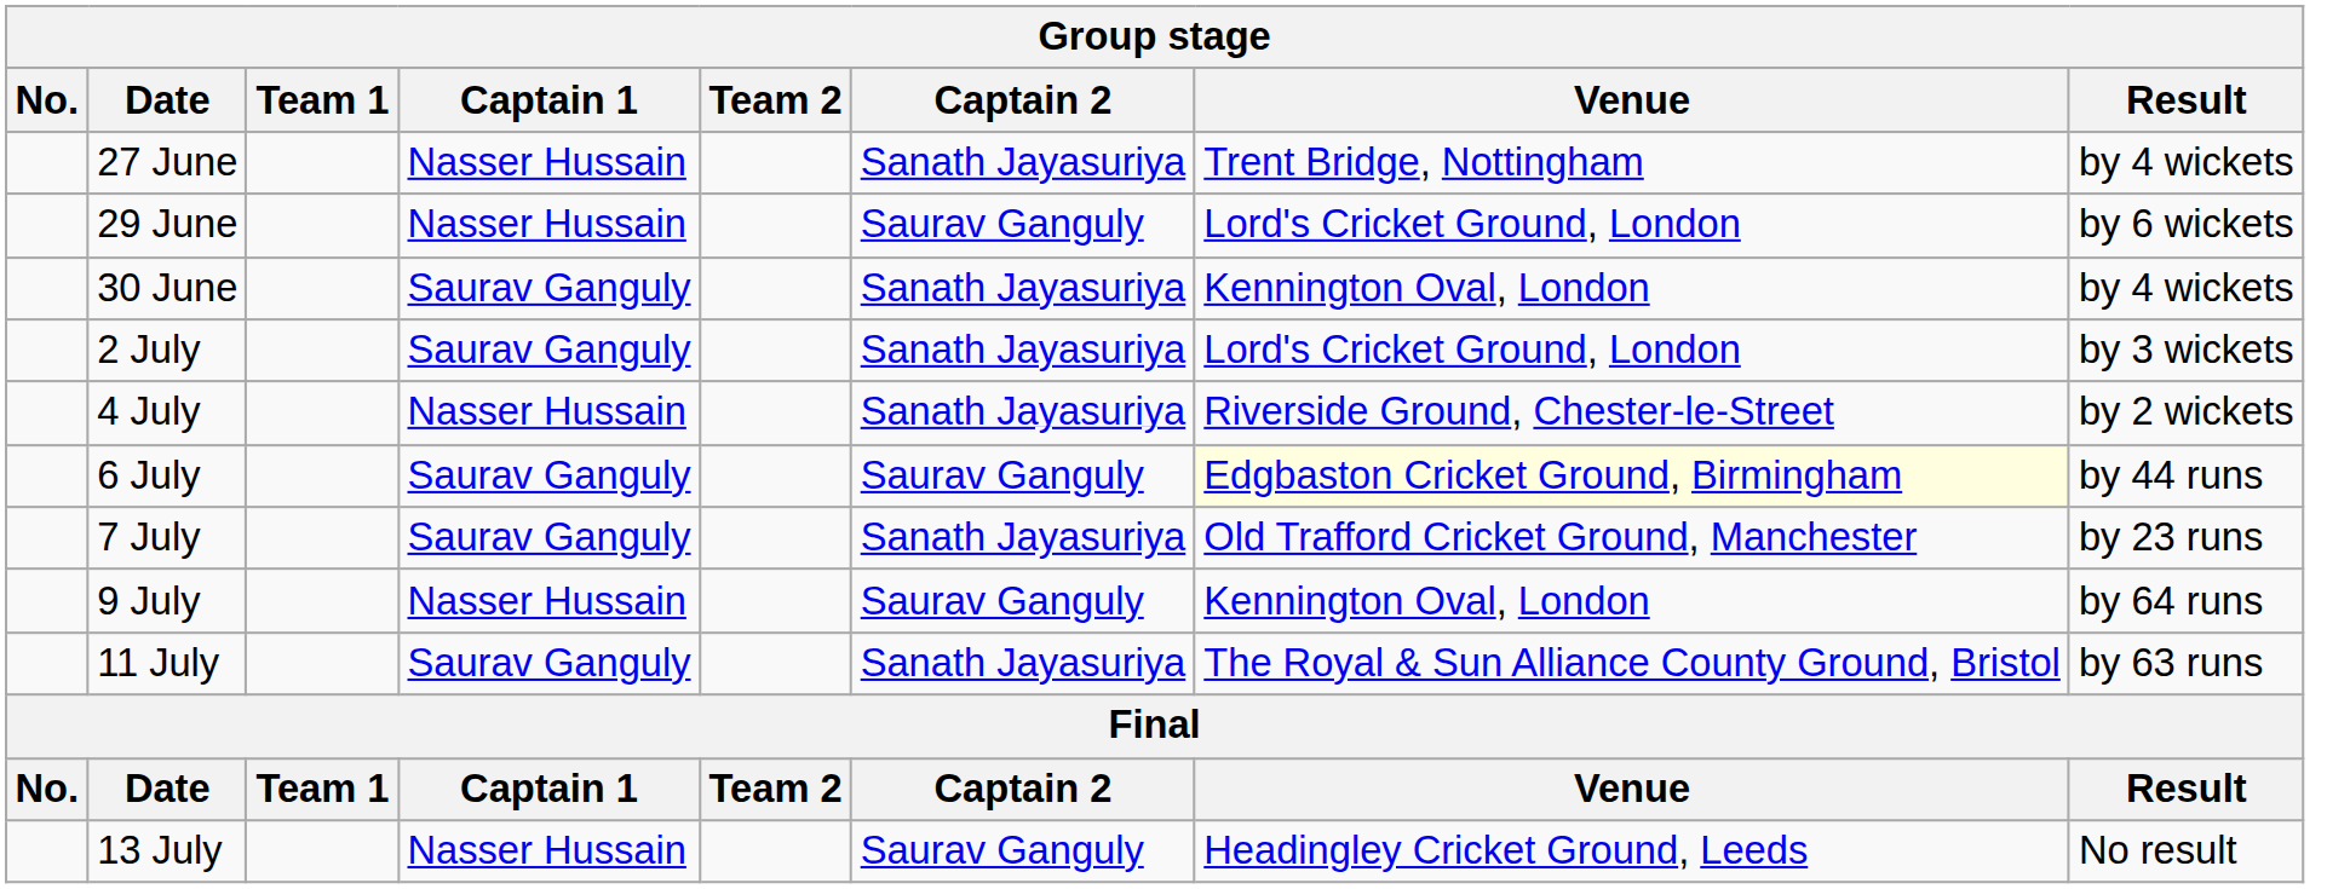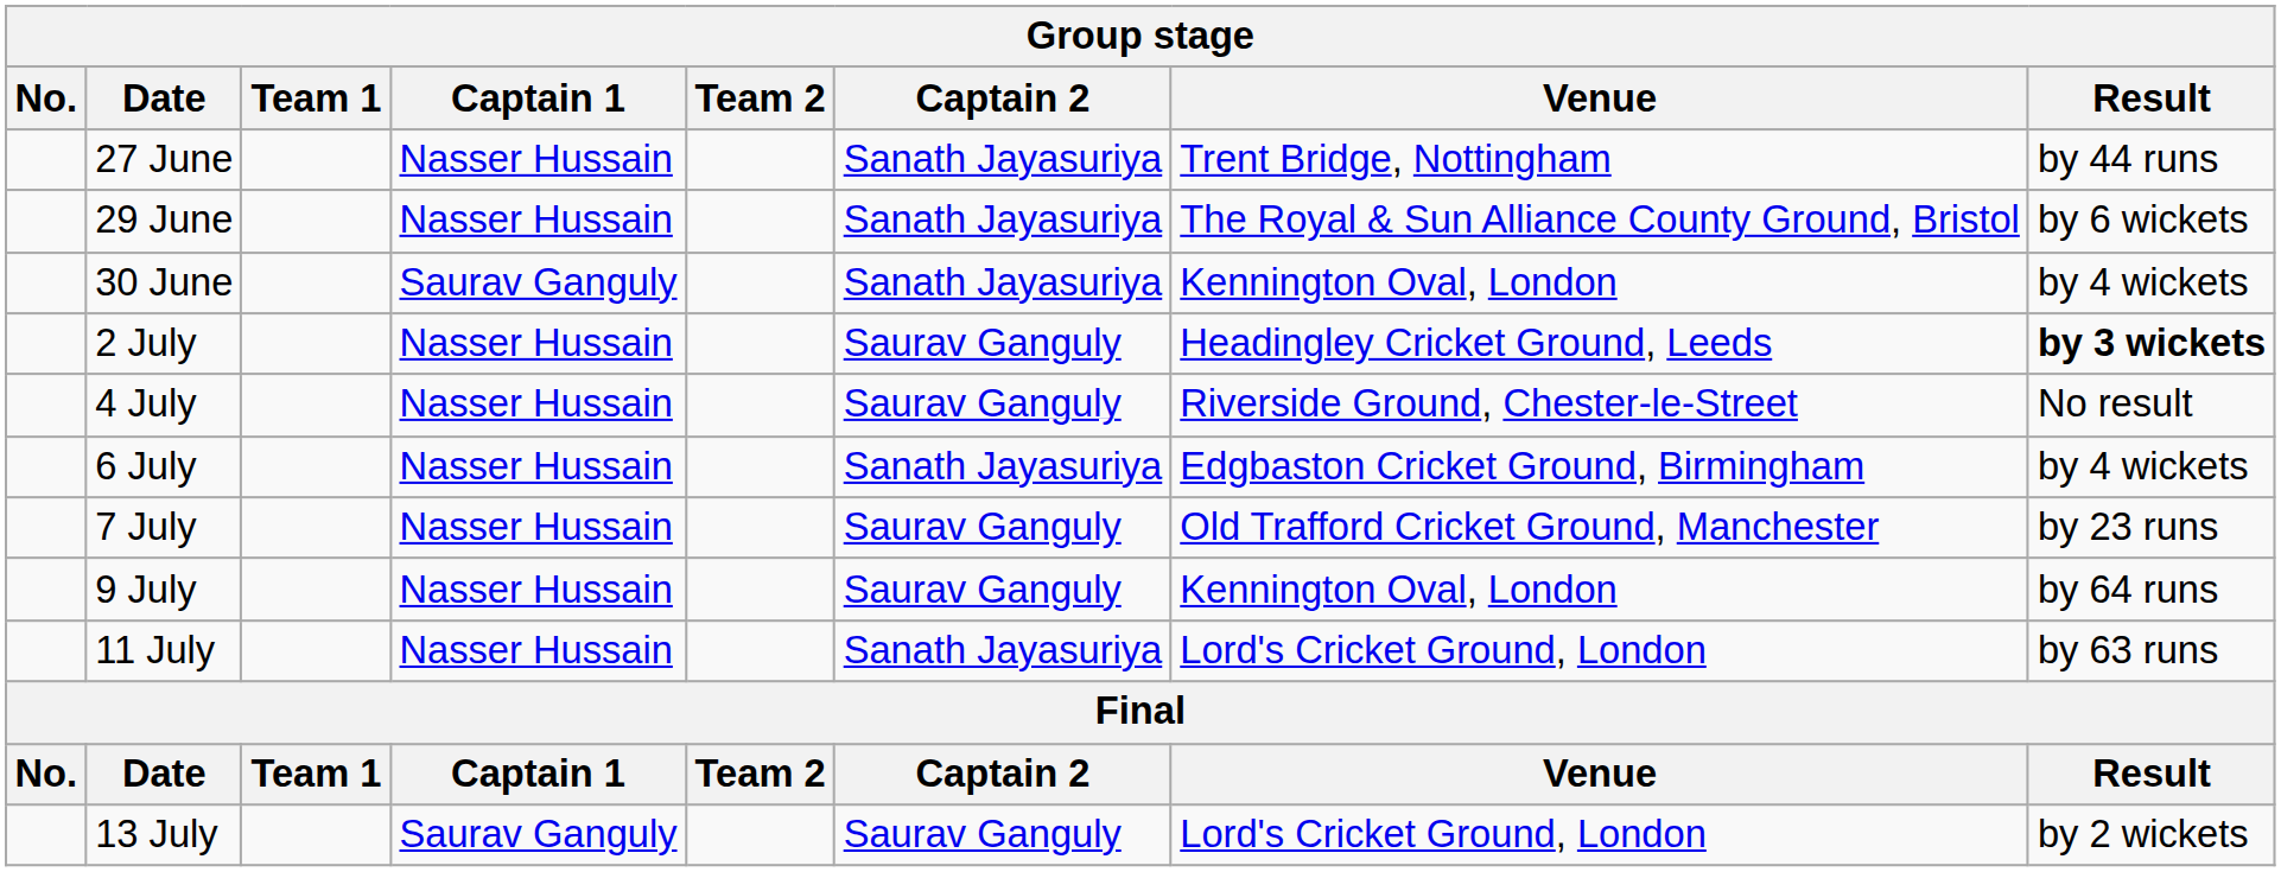27 June | Result: by 4 wickets -> by 44 runs
29 June | Captain 2: Saurav Ganguly -> Sanath Jayasuriya
29 June | Venue: Lord's Cricket Ground, London -> The Royal & Sun Alliance County Ground, Bristol
2 July | Captain 1: Saurav Ganguly -> Nasser Hussain
2 July | Captain 2: Sanath Jayasuriya -> Saurav Ganguly
2 July | Venue: Lord's Cricket Ground, London -> Headingley Cricket Ground, Leeds
2 July | Result: normal -> bold
4 July | Captain 2: Sanath Jayasuriya -> Saurav Ganguly
4 July | Result: by 2 wickets -> No result
6 July | Captain 1: Saurav Ganguly -> Nasser Hussain
6 July | Captain 2: Saurav Ganguly -> Sanath Jayasuriya
6 July | Venue: lightyellow background -> no background
6 July | Result: by 44 runs -> by 4 wickets
7 July | Captain 1: Saurav Ganguly -> Nasser Hussain
7 July | Captain 2: Sanath Jayasuriya -> Saurav Ganguly
11 July | Captain 1: Saurav Ganguly -> Nasser Hussain
11 July | Venue: The Royal & Sun Alliance County Ground, Bristol -> Lord's Cricket Ground, London
13 July | Captain 1: Nasser Hussain -> Saurav Ganguly
13 July | Venue: Headingley Cricket Ground, Leeds -> Lord's Cricket Ground, London
13 July | Result: No result -> by 2 wickets
